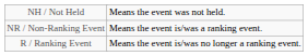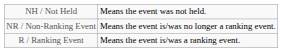NR / Non-Ranking Event | column 5: Means the event is/was a ranking event. -> Means the event is/was no longer a ranking event.
R / Ranking Event | column 5: Means the event is/was no longer a ranking event. -> Means the event is/was a ranking event.
